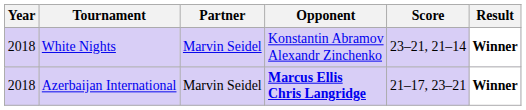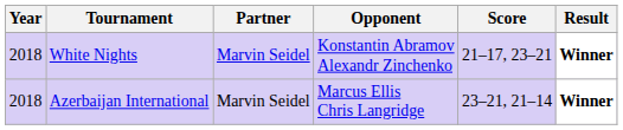White Nights | Score: 23–21, 21–14 -> 21–17, 23–21
Azerbaijan International | Opponent: bold -> normal
Azerbaijan International | Score: 21–17, 23–21 -> 23–21, 21–14
